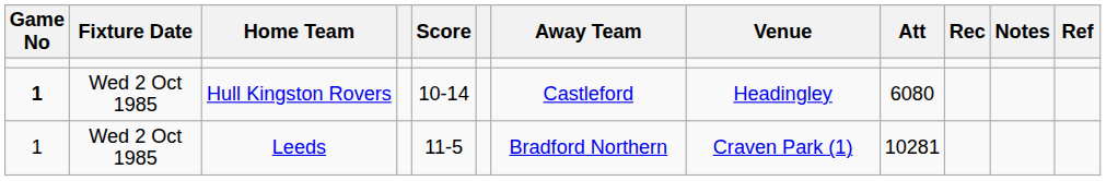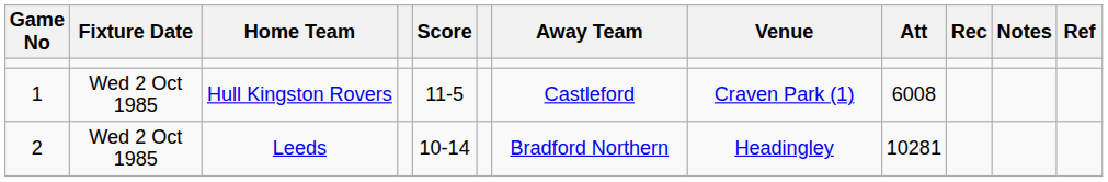Hull Kingston Rovers | Game No: bold -> normal
Hull Kingston Rovers | Score: 10-14 -> 11-5
Hull Kingston Rovers | Venue: Headingley -> Craven Park (1)
Hull Kingston Rovers | Att: 6080 -> 6008
Leeds | Game No: 1 -> 2
Leeds | Score: 11-5 -> 10-14
Leeds | Venue: Craven Park (1) -> Headingley
